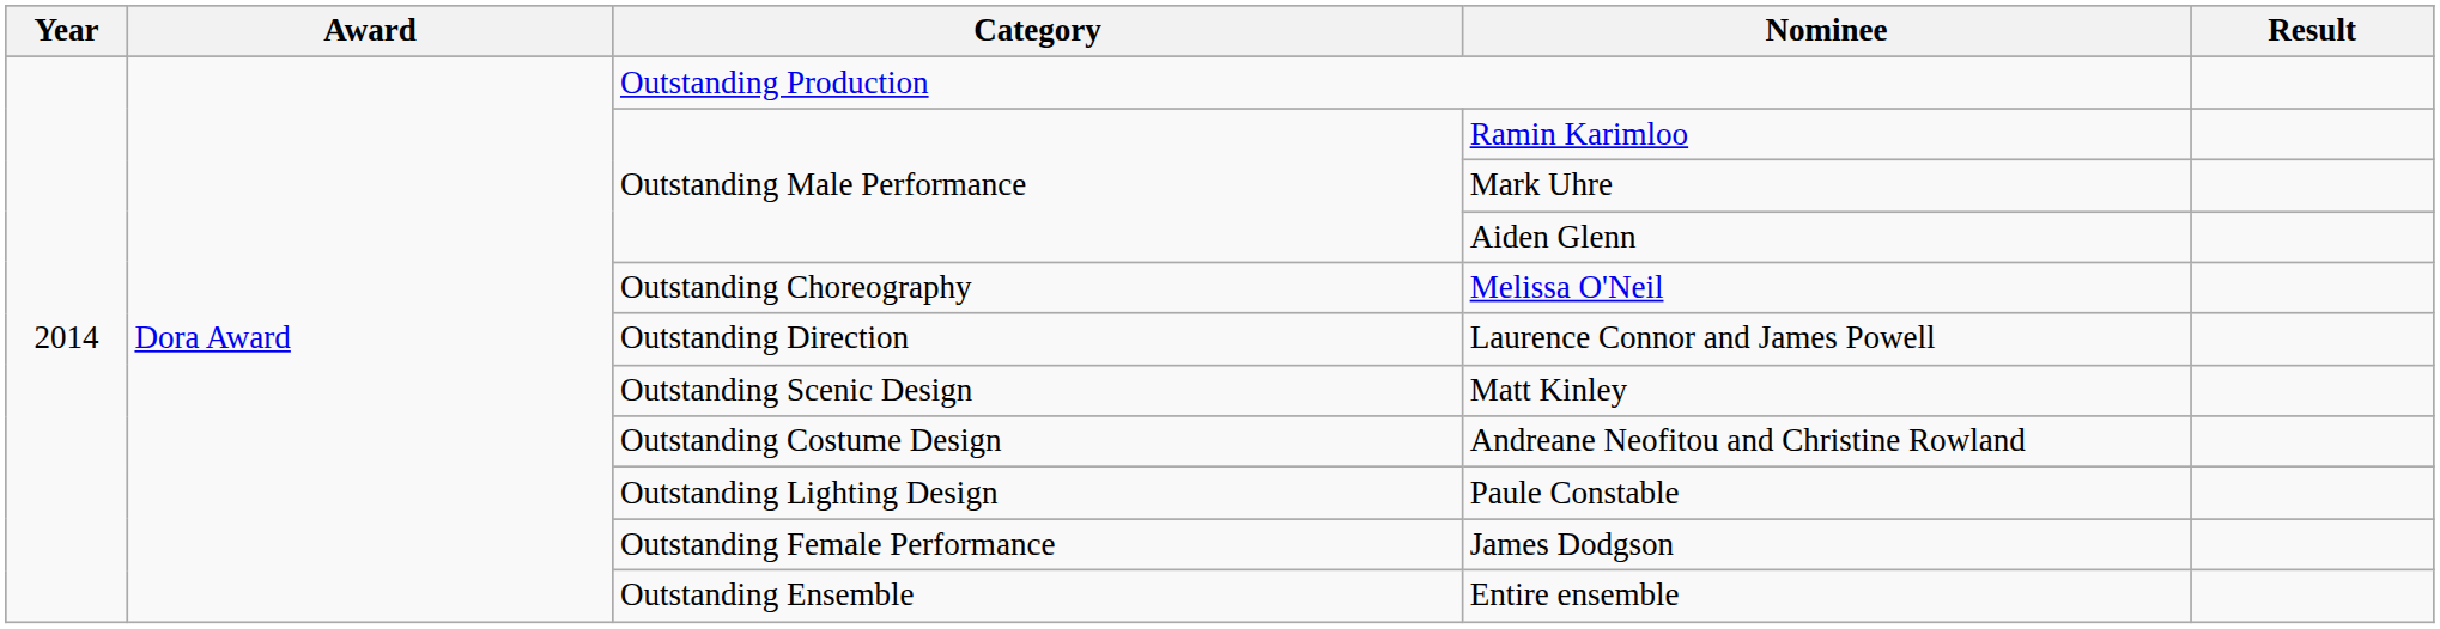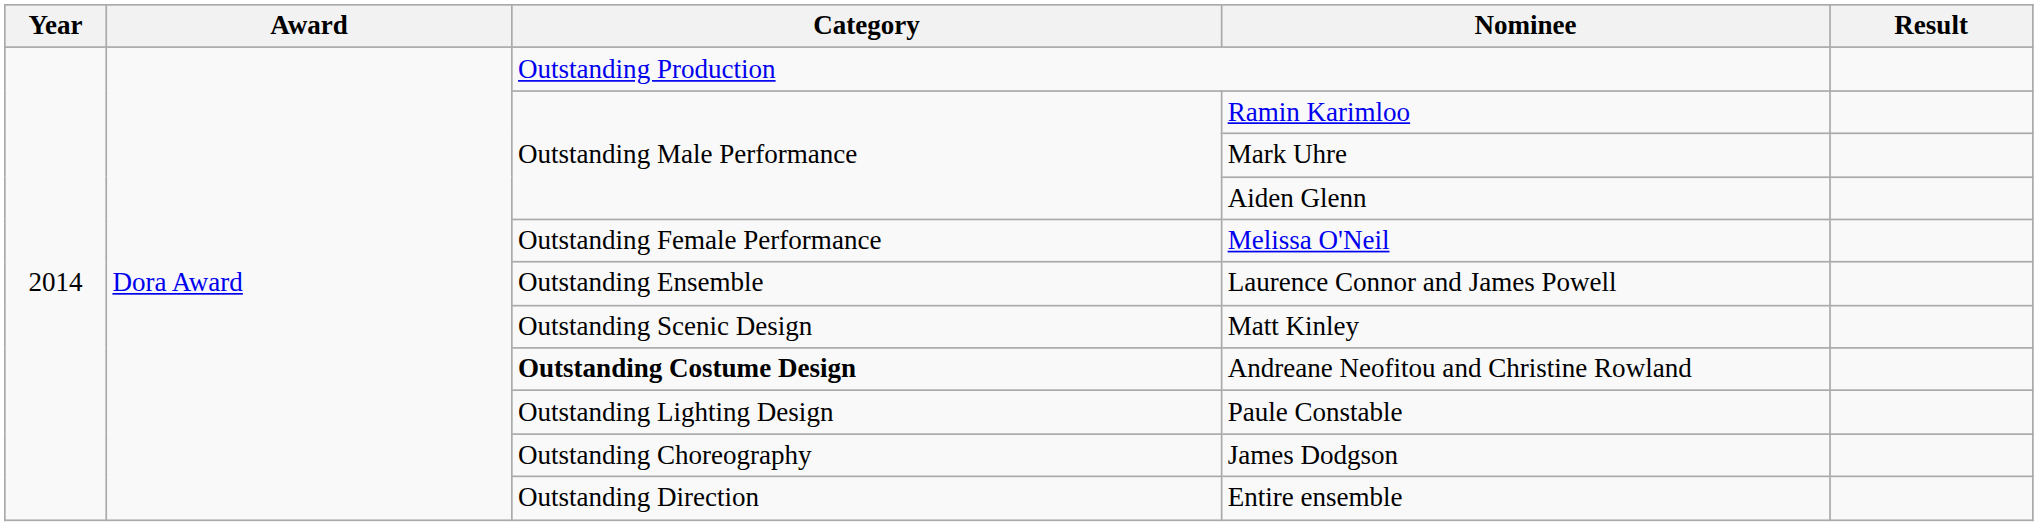Melissa O'Neil | Category: Outstanding Choreography -> Outstanding Female Performance
Laurence Connor and James Powell | Category: Outstanding Direction -> Outstanding Ensemble
Andreane Neofitou and Christine Rowland | Category: normal -> bold
James Dodgson | Category: Outstanding Female Performance -> Outstanding Choreography
Entire ensemble | Category: Outstanding Ensemble -> Outstanding Direction
